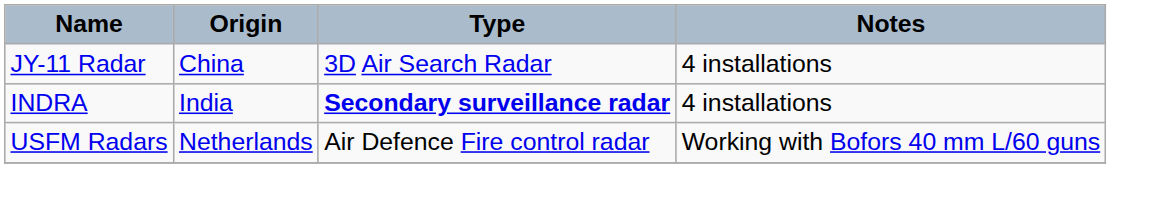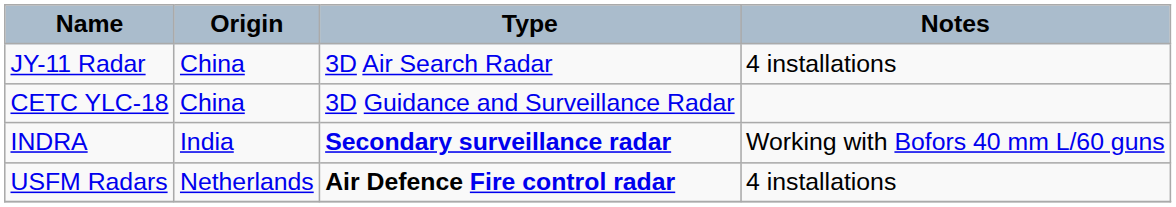+ row: CETC YLC-18 | China | 3D Guidance and Surveillance Radar
INDRA | Notes: 4 installations -> Working with Bofors 40 mm L/60 guns
USFM Radars | Type: normal -> bold
USFM Radars | Notes: Working with Bofors 40 mm L/60 guns -> 4 installations
